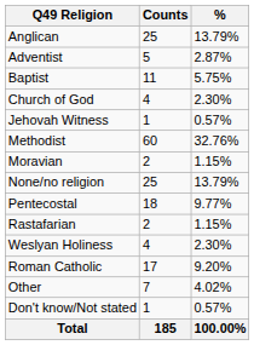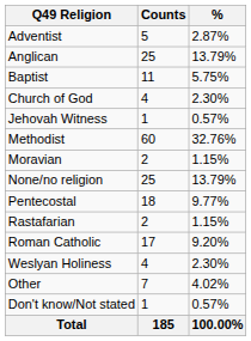rows swapped: Adventist <-> Anglican
rows swapped: Roman Catholic <-> Weslyan Holiness
